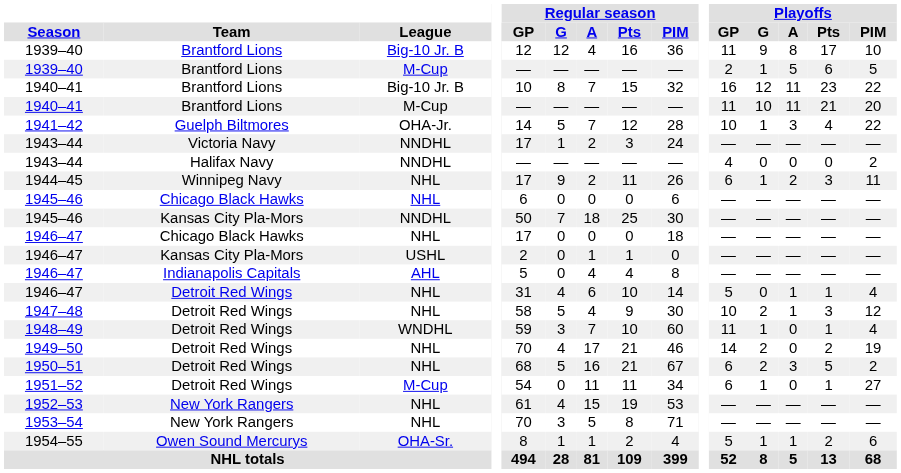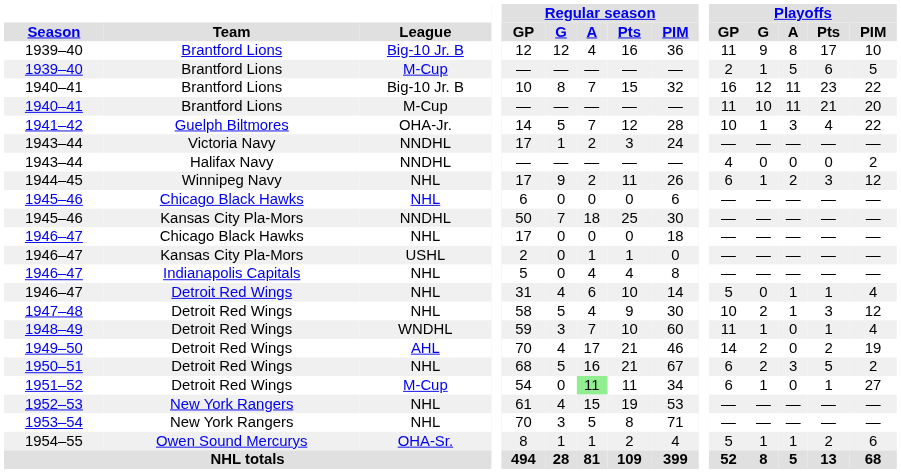1944–45 | Playoffs / PIM: 11 -> 12
1946–47 / Indianapolis Capitals | League: AHL -> NHL
1949–50 | League: NHL -> AHL
1951–52 | Regular season / A: no background -> lightgreen background
